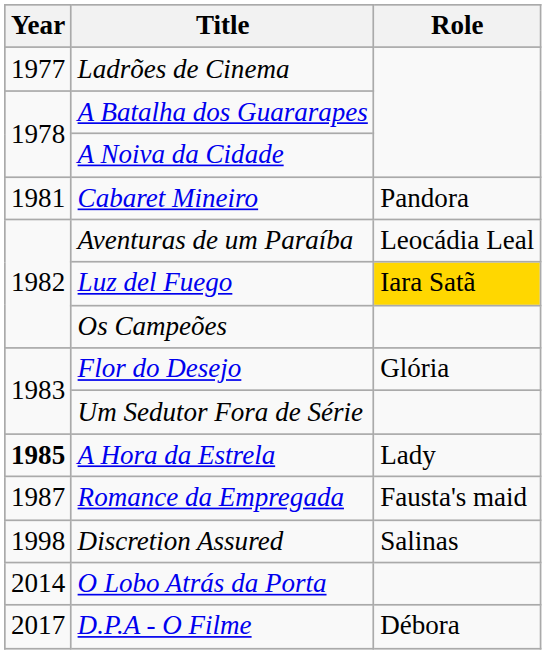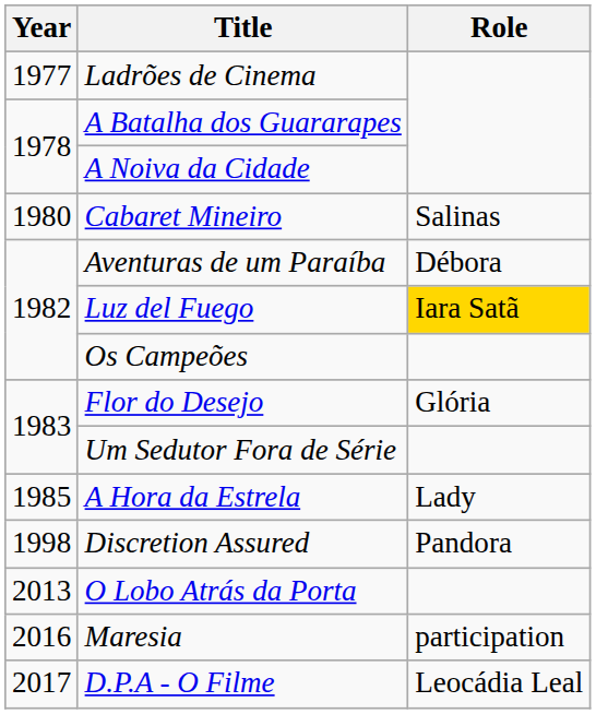Cabaret Mineiro | Year: 1981 -> 1980
Cabaret Mineiro | Role: Pandora -> Salinas
Aventuras de um Paraíba | Role: Leocádia Leal -> Débora
A Hora da Estrela | Year: bold -> normal
- row: 1987 | Romance da Empregada | Fausta's maid
Discretion Assured | Role: Salinas -> Pandora
O Lobo Atrás da Porta | Year: 2014 -> 2013
+ row: 2016 | Maresia | participation
D.P.A - O Filme | Role: Débora -> Leocádia Leal
